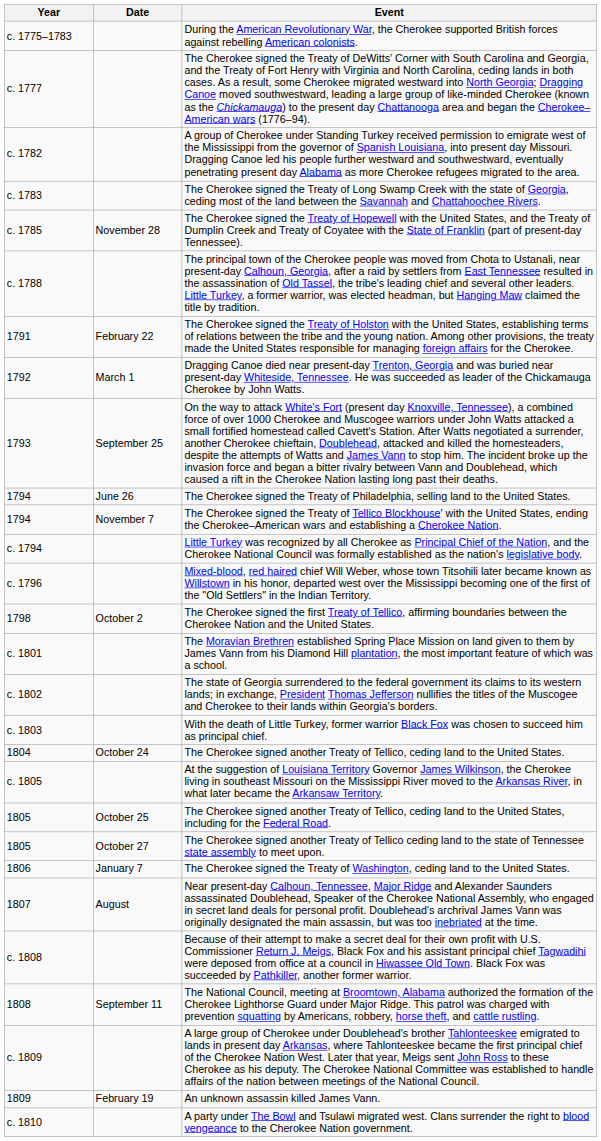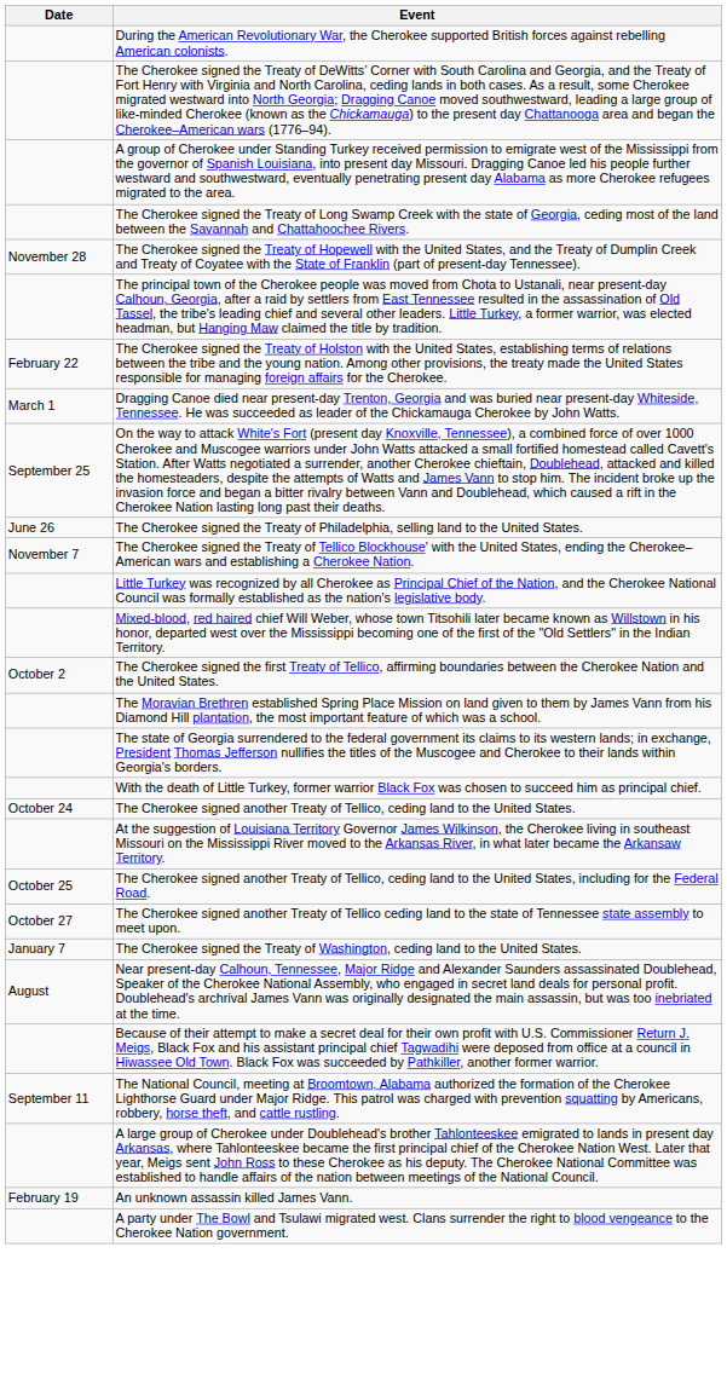- column: Year | c. 1775–1783 | c. 1777 | c. 1782 | c. 1783 | c. 1785 | c. 1788 | 1791 | 1792 | 1793 | 1794 | 1794 | c. 1794 | c. 1796 | 1798 | c. 1801 | c. 1802 | c. 1803 | 1804 | c. 1805 | 1805 | 1805 | 1806 | 1807 | c. 1808 | 1808 | c. 1809 | 1809 | c. 1810
